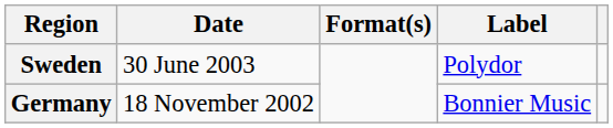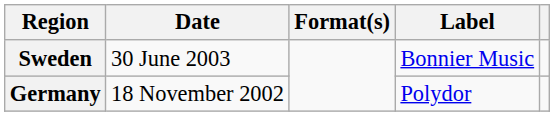Sweden | Label: Polydor -> Bonnier Music
Germany | Label: Bonnier Music -> Polydor
